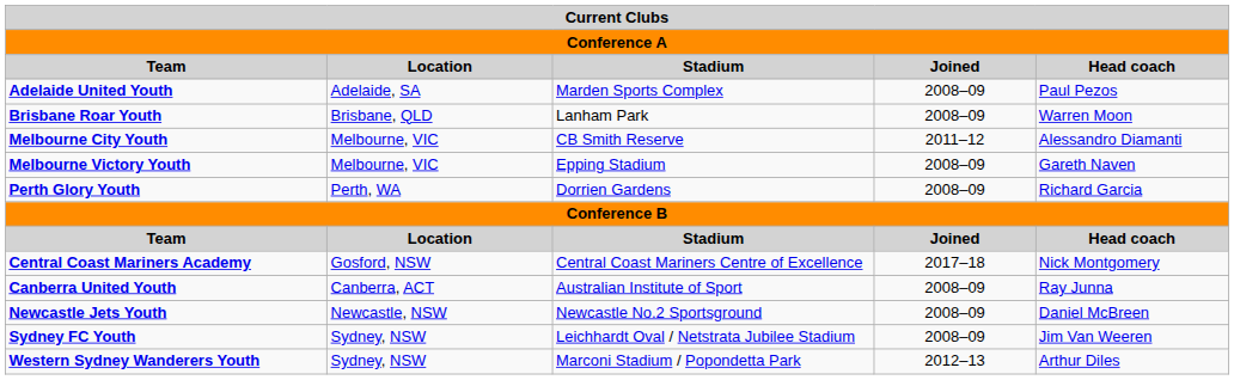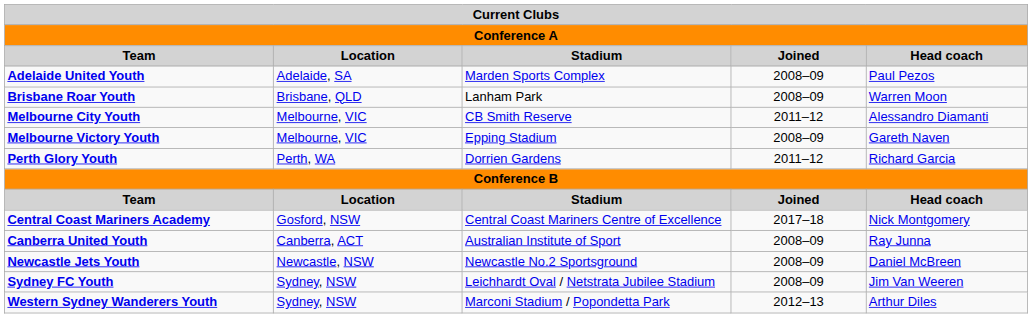Perth Glory Youth | Joined: 2008–09 -> 2011–12
